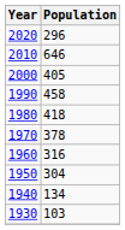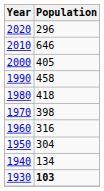1970 | Population: 378 -> 398
1930 | Population: normal -> bold
